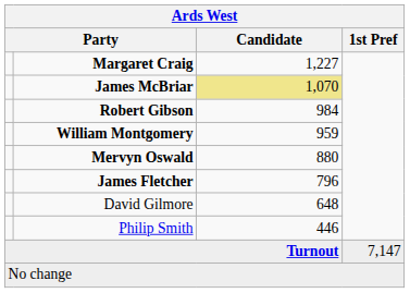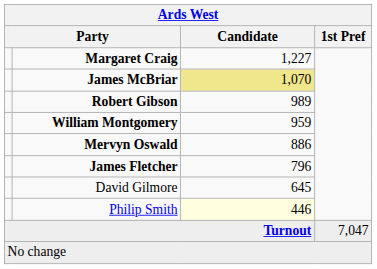Robert Gibson | Candidate: 984 -> 989
Mervyn Oswald | Candidate: 880 -> 886
David Gilmore | Candidate: 648 -> 645
Philip Smith | Candidate: no background -> lightyellow background
Turnout | 1st Pref: 7,147 -> 7,047
